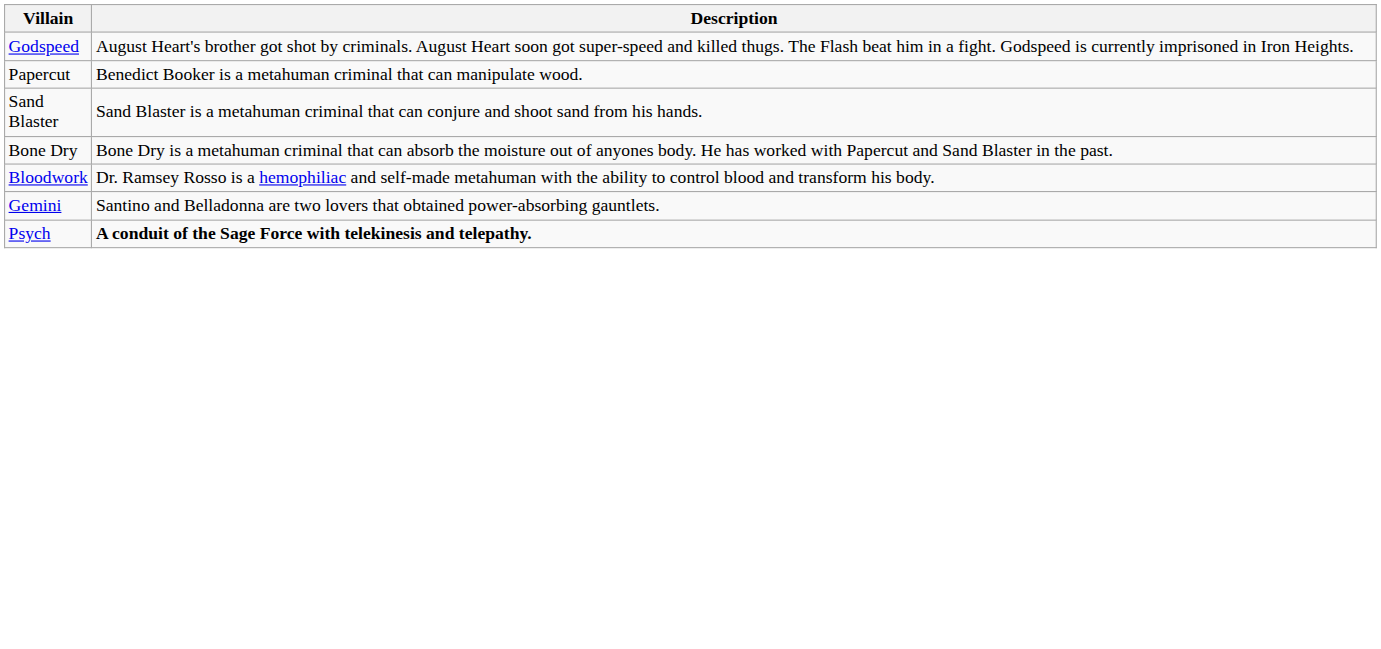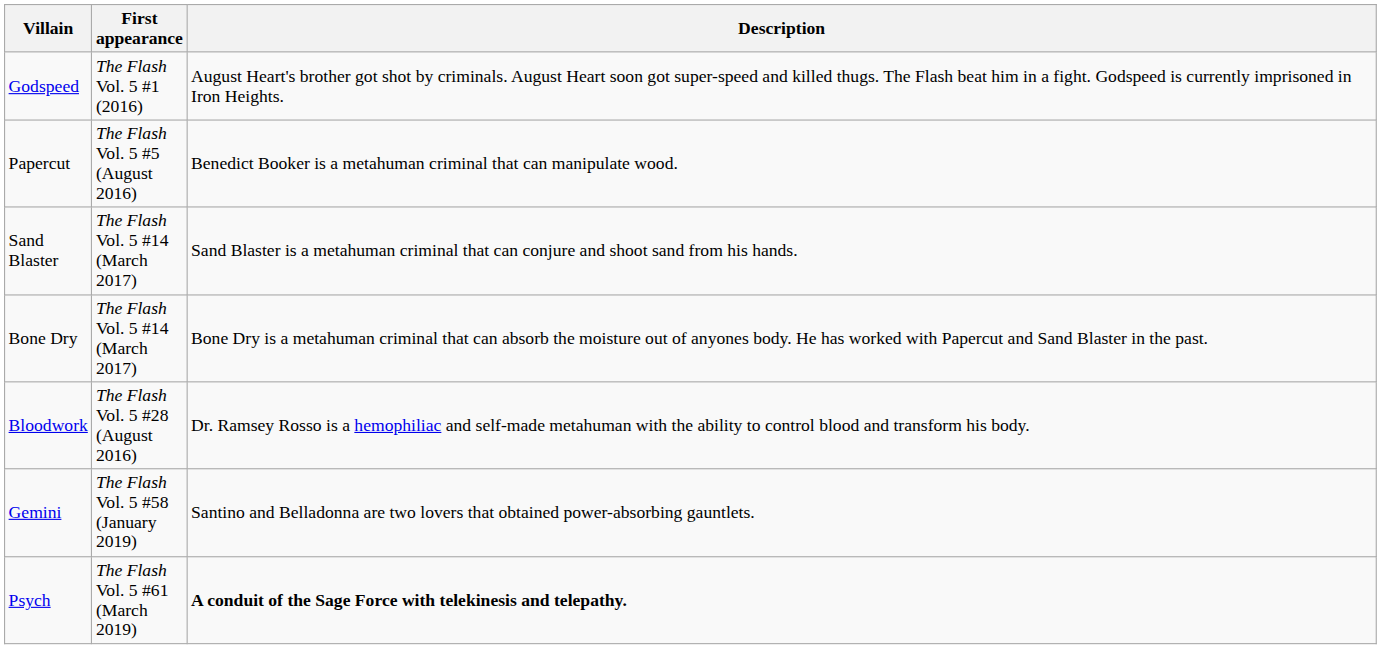+ column: First appearance | The Flash Vol. 5 #1 (2016) | The Flash Vol. 5 #5 (August 2016) | The Flash Vol. 5 #14 (March 2017) | The Flash Vol. 5 #14 (March 2017) | The Flash Vol. 5 #28 (August 2016) | The Flash Vol. 5 #58 (January 2019) | The Flash Vol. 5 #61 (March 2019)
